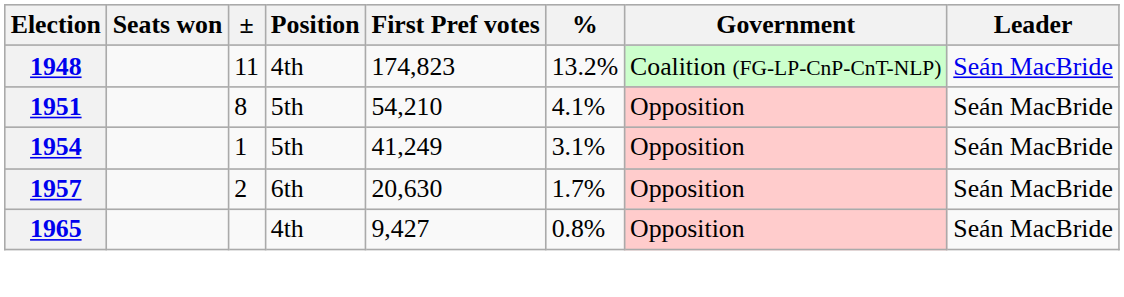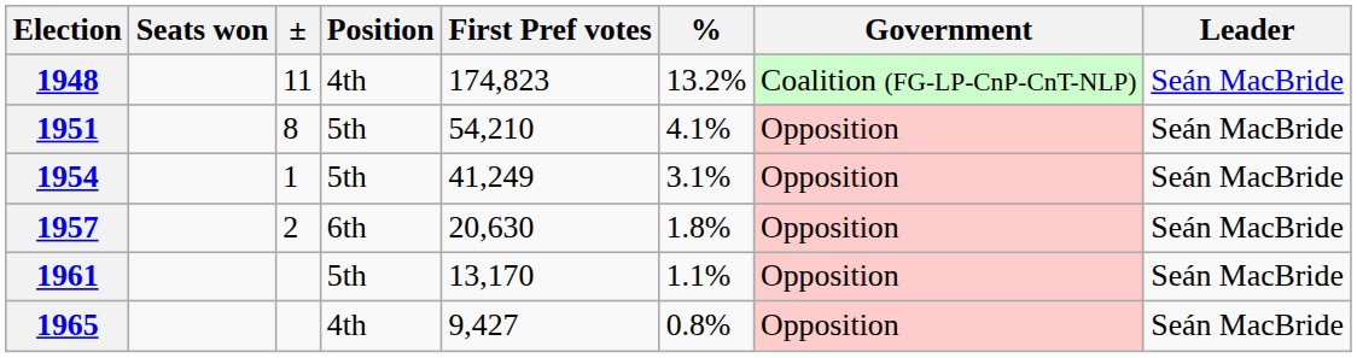1957 | %: 1.7% -> 1.8%
+ row: 1961 | 5th | 13,170 | 1.1% | Opposition | Seán MacBride
